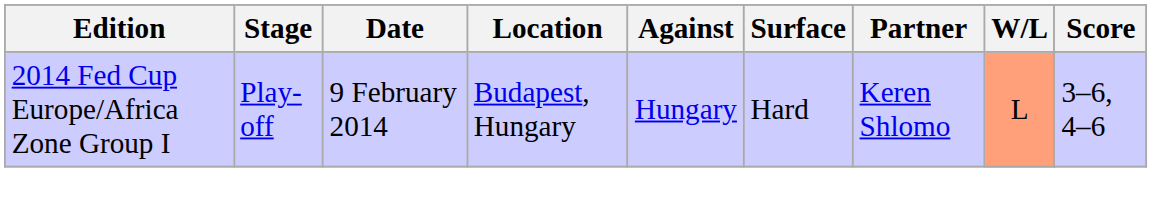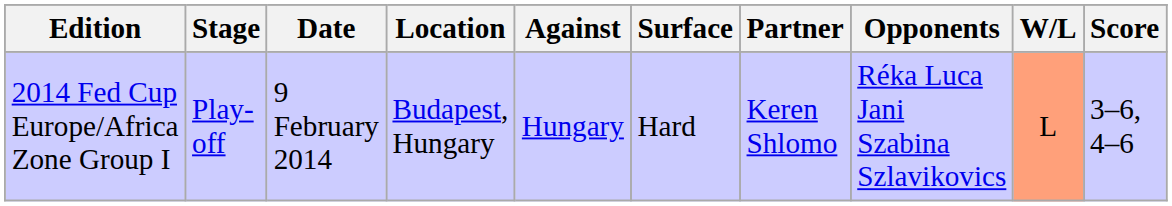+ column: Opponents | Réka Luca Jani Szabina Szlavikovics
